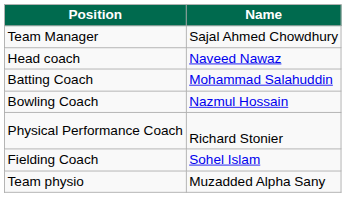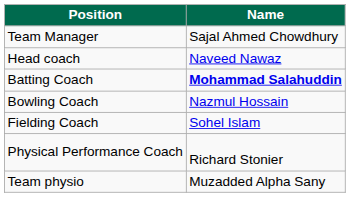Batting Coach | Name: normal -> bold
rows swapped: Fielding Coach <-> Physical Performance Coach
